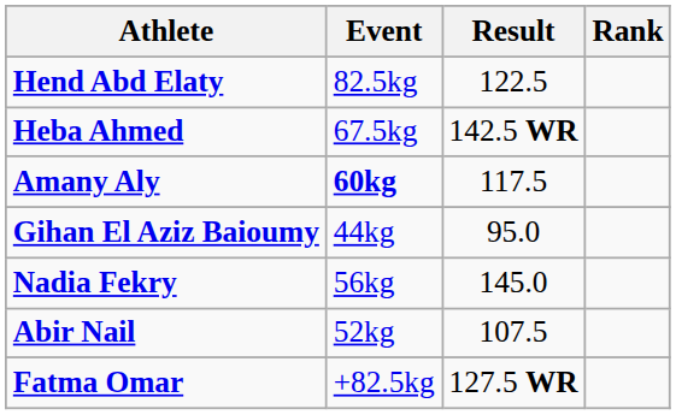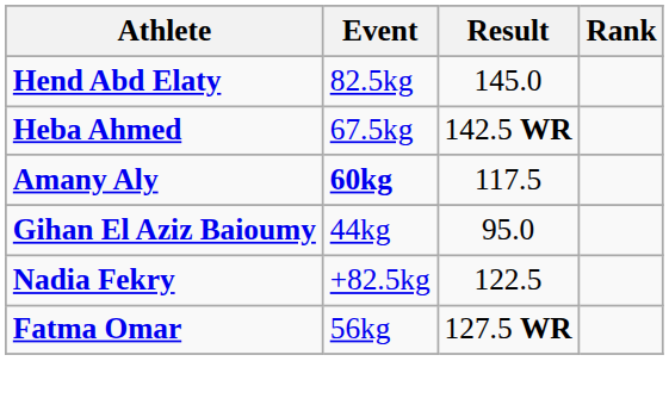Hend Abd Elaty | Result: 122.5 -> 145.0
Nadia Fekry | Event: 56kg -> +82.5kg
Nadia Fekry | Result: 145.0 -> 122.5
- row: Abir Nail | 52kg | 107.5
Fatma Omar | Event: +82.5kg -> 56kg
